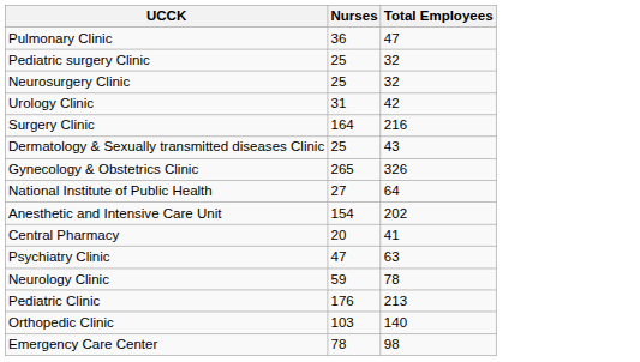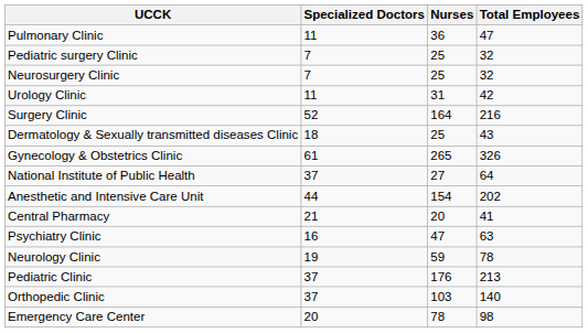+ column: Specialized Doctors | 11 | 7 | 7 | 11 | 52 | 18 | 61 | 37 | 44 | 21 | 16 | 19 | 37 | 37 | 20
